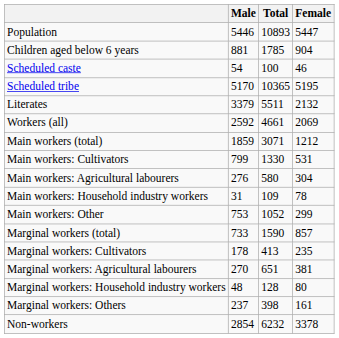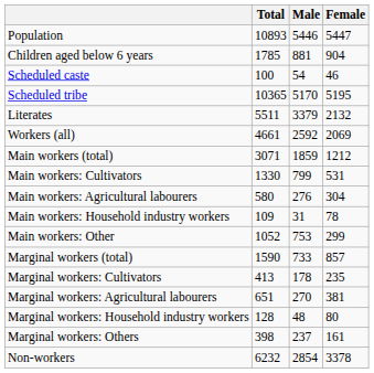columns swapped: Total <-> Male
